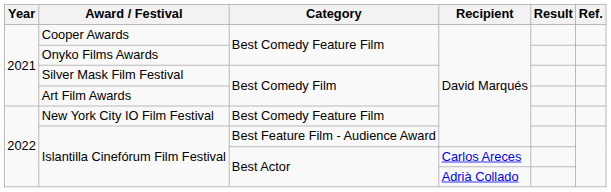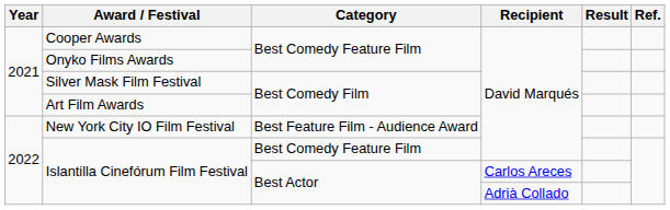New York City IO Film Festival | Category: Best Comedy Feature Film -> Best Feature Film - Audience Award
Islantilla Cinefórum Film Festival / David Marqués | Category: Best Feature Film - Audience Award -> Best Comedy Feature Film
